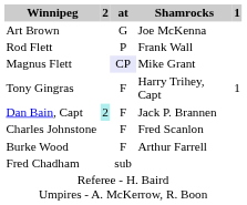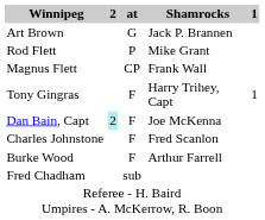Art Brown | Shamrocks: Joe McKenna -> Jack P. Brannen
Rod Flett | Shamrocks: Frank Wall -> Mike Grant
Magnus Flett | at: lavender background -> no background
Magnus Flett | Shamrocks: Mike Grant -> Frank Wall
Dan Bain, Capt | Shamrocks: Jack P. Brannen -> Joe McKenna
